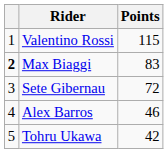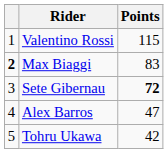Sete Gibernau | Points: normal -> bold
Alex Barros | Points: 46 -> 47
